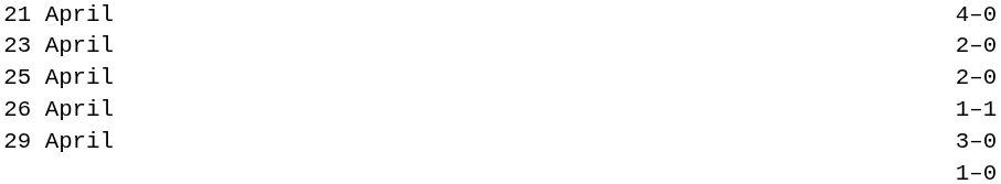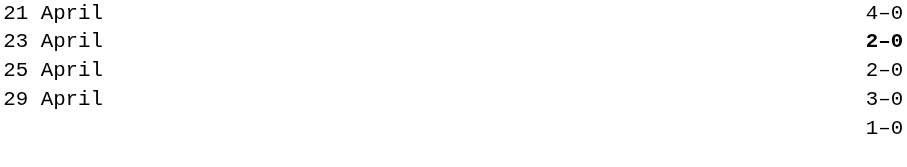23 April | column 3: normal -> bold
- row: 26 April | 1–1
